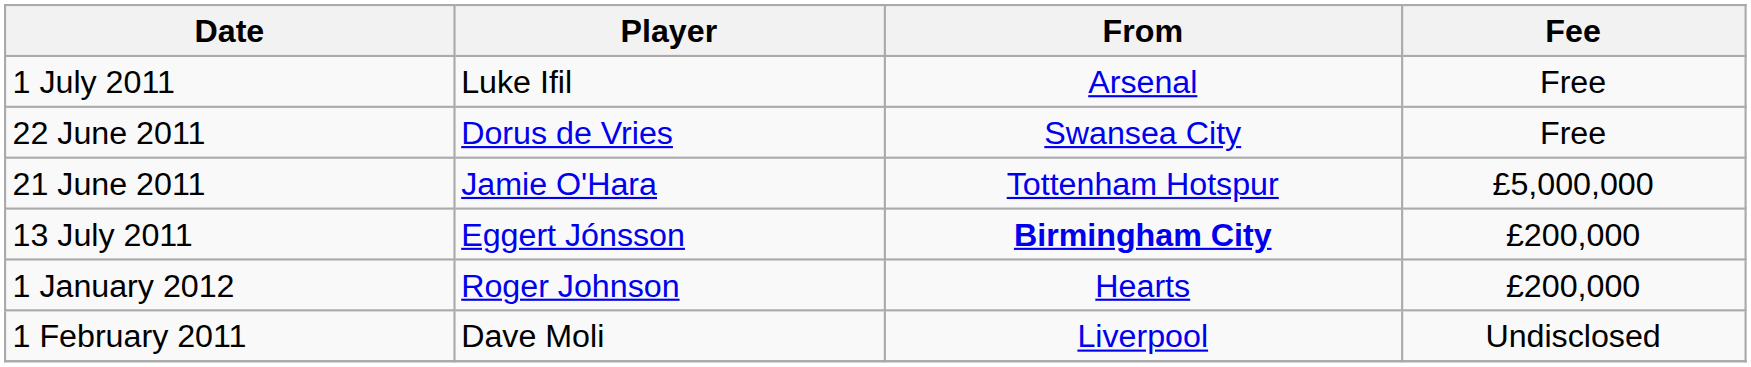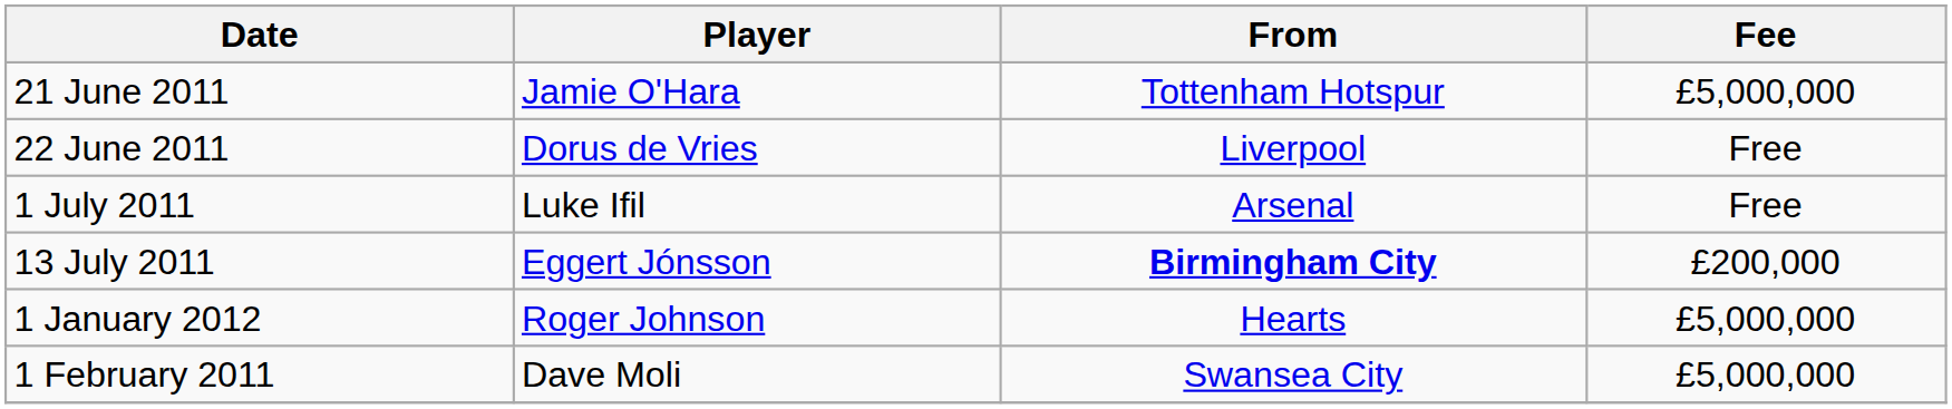rows swapped: 21 June 2011 <-> 1 July 2011
22 June 2011 | From: Swansea City -> Liverpool
1 January 2012 | Fee: £200,000 -> £5,000,000
1 February 2011 | From: Liverpool -> Swansea City
1 February 2011 | Fee: Undisclosed -> £5,000,000
